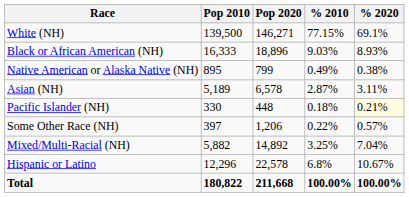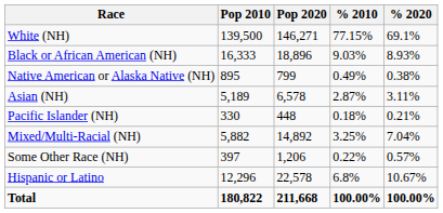Pacific Islander (NH) | % 2020: lightyellow background -> no background
rows swapped: Some Other Race (NH) <-> Mixed/Multi-Racial (NH)
